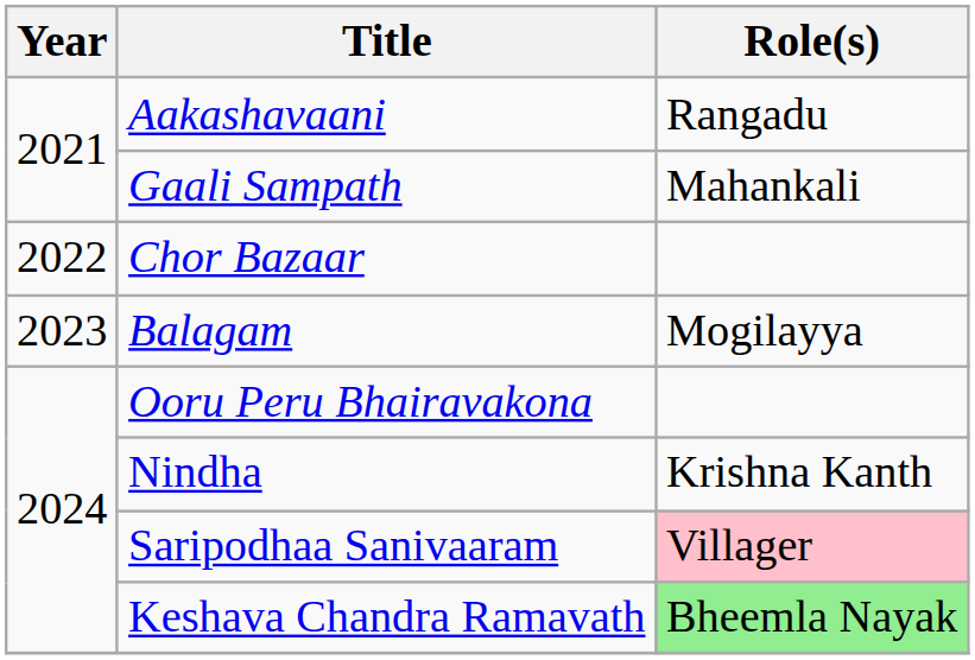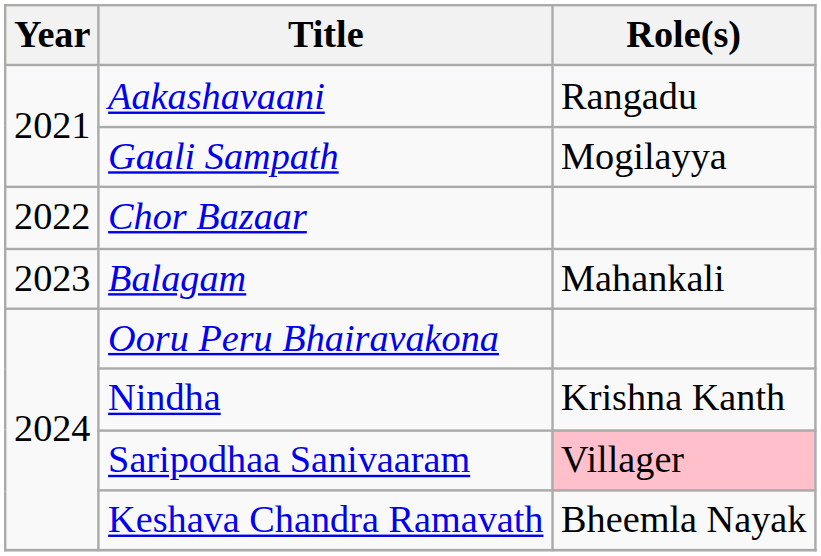Gaali Sampath | Role(s): Mahankali -> Mogilayya
Balagam | Role(s): Mogilayya -> Mahankali
Keshava Chandra Ramavath | Role(s): lightgreen background -> no background
